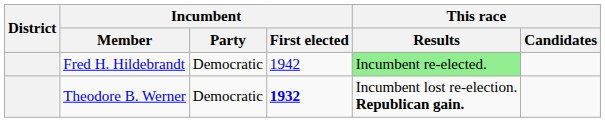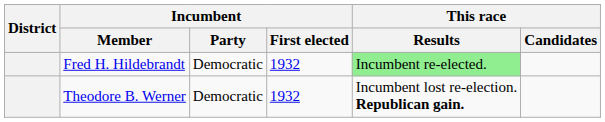Fred H. Hildebrandt | Incumbent / First elected: 1942 -> 1932
Theodore B. Werner | Incumbent / First elected: bold -> normal
